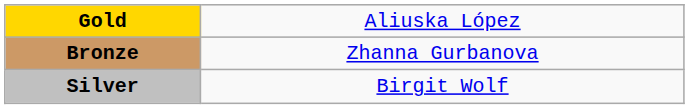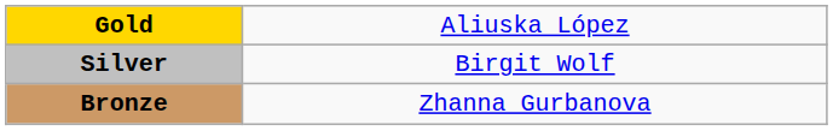rows swapped: Silver <-> Bronze
